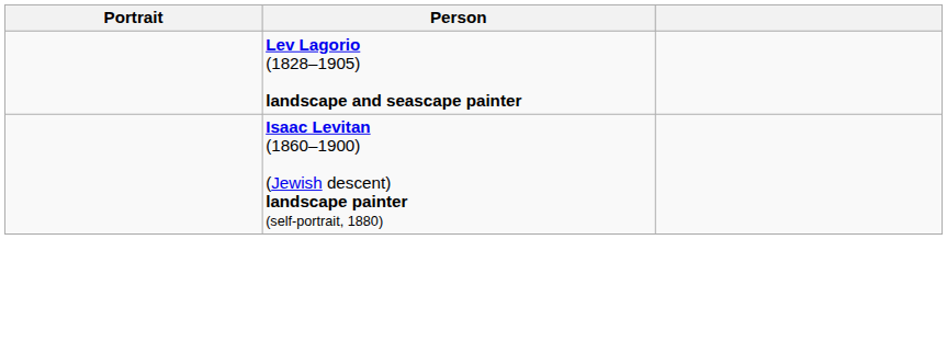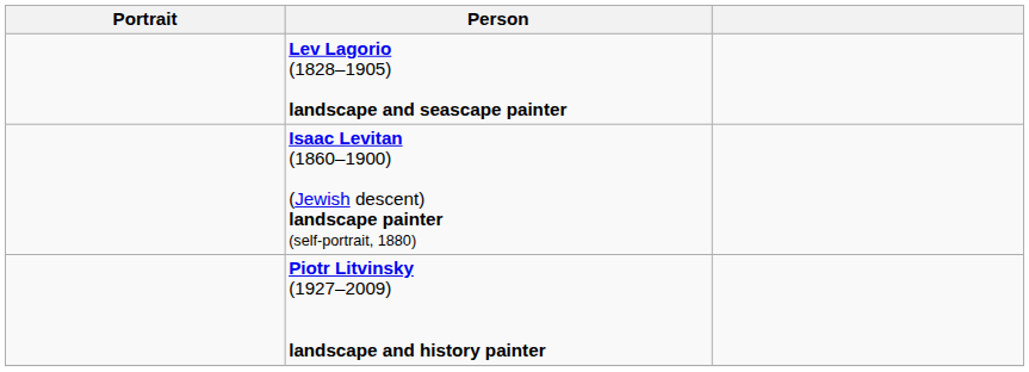+ row: Piotr Litvinsky (1927–2009) landscape and history painter
